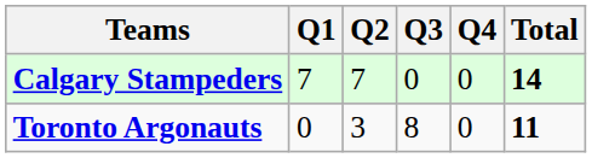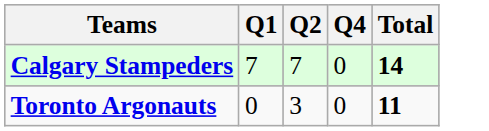- column: Q3 | 0 | 8
